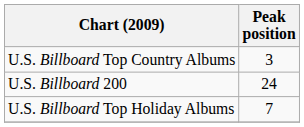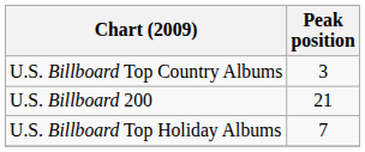U.S. Billboard 200 | Peak position: 24 -> 21
